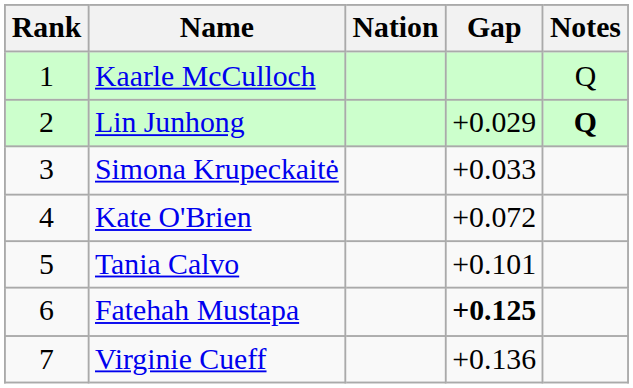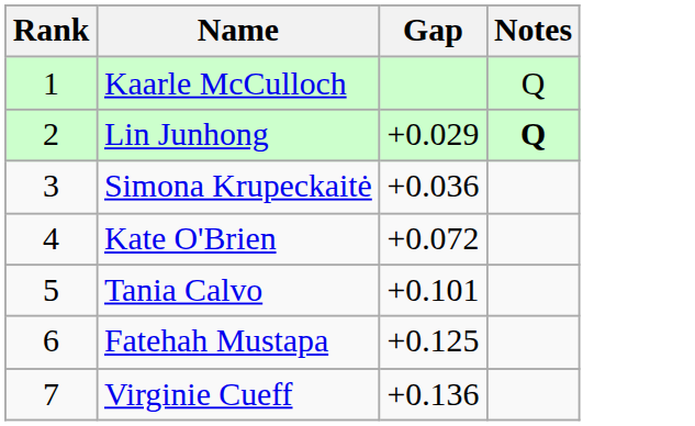- column: Nation
Simona Krupeckaitė | Gap: +0.033 -> +0.036
Fatehah Mustapa | Gap: bold -> normal
